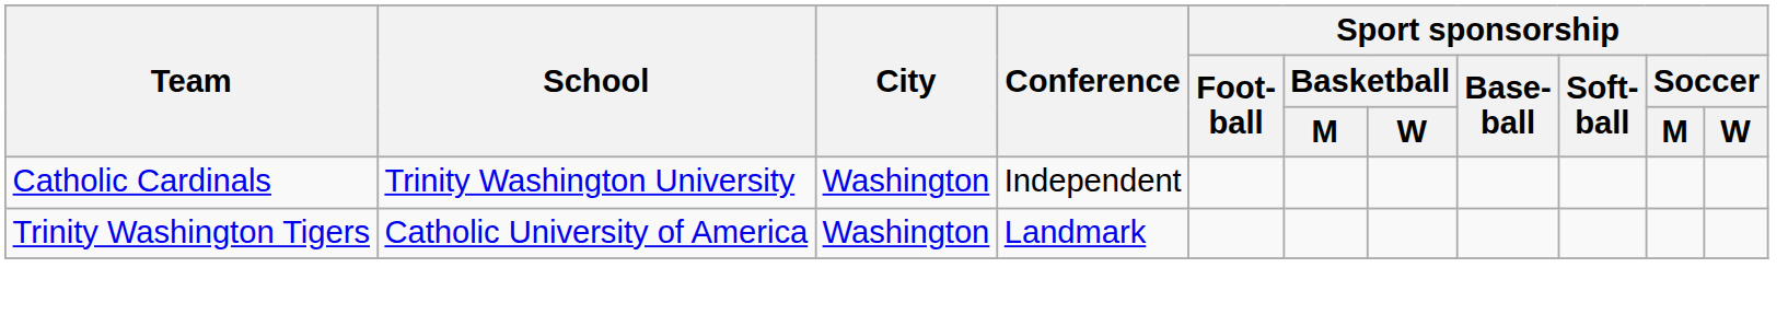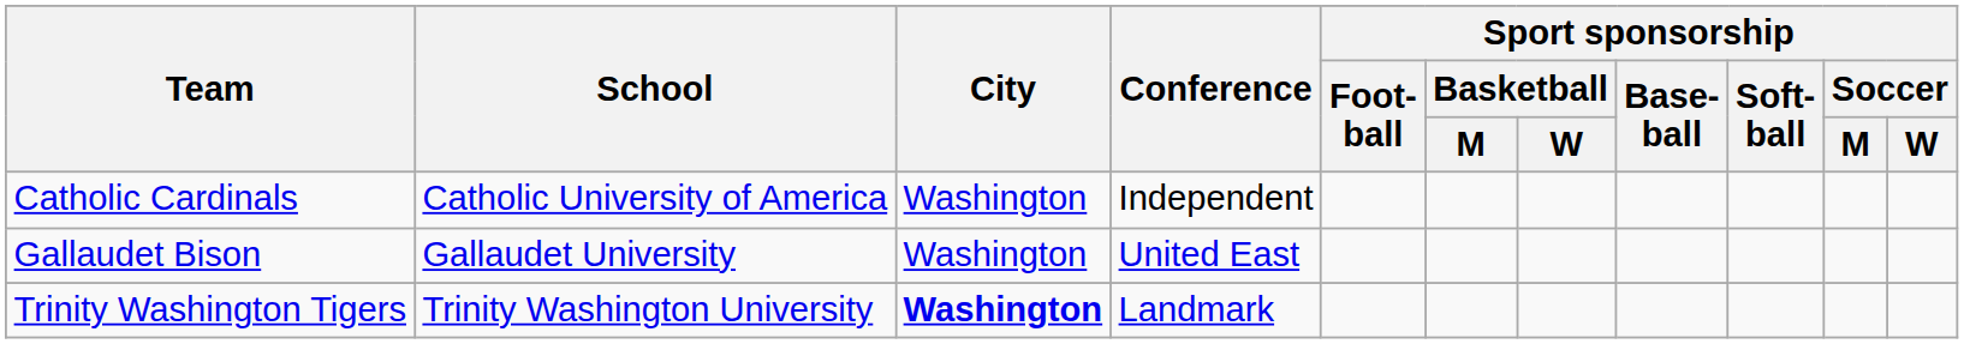Catholic Cardinals | School: Trinity Washington University -> Catholic University of America
+ row: Gallaudet Bison | Gallaudet University | Washington | United East
Trinity Washington Tigers | School: Catholic University of America -> Trinity Washington University
Trinity Washington Tigers | City: normal -> bold
